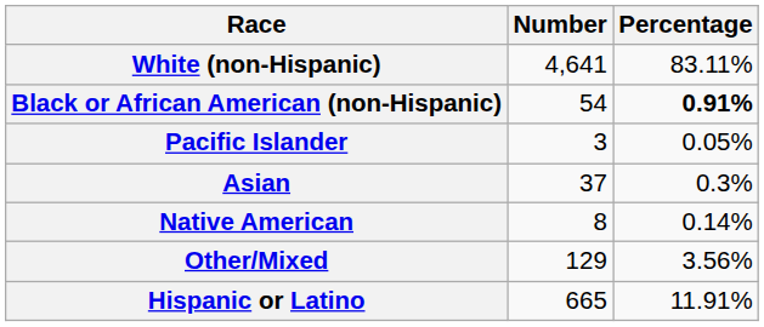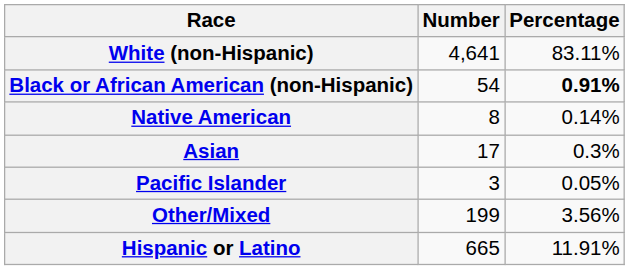rows swapped: Native American <-> Pacific Islander
Asian | Number: 37 -> 17
Other/Mixed | Number: 129 -> 199
